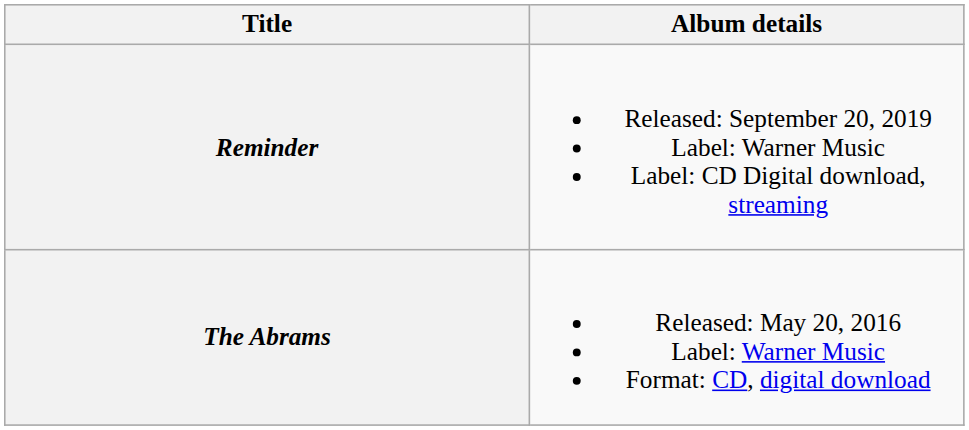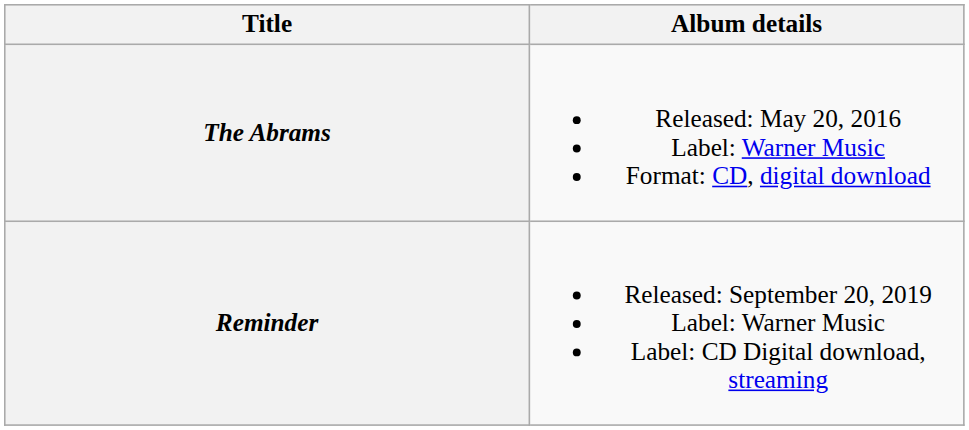rows swapped: The Abrams <-> Reminder
